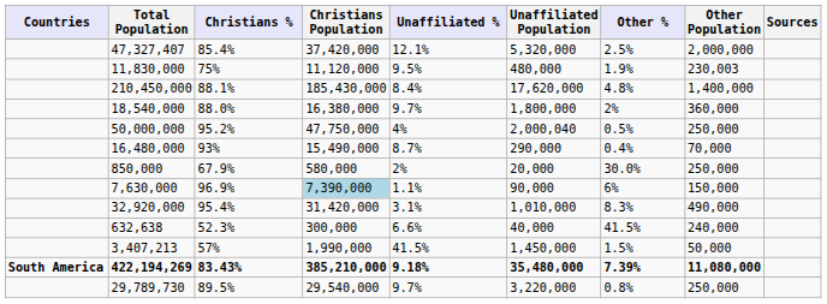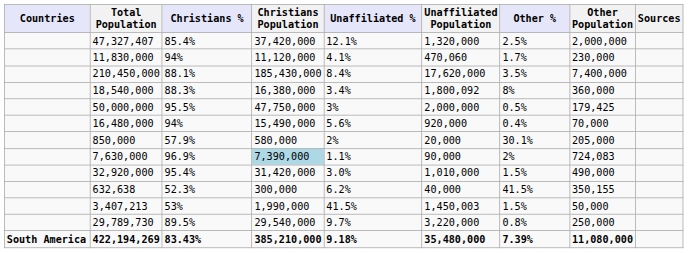47,327,407 | Unaffiliated Population: 5,320,000 -> 1,320,000
11,830,000 | Christians %: 75% -> 94%
11,830,000 | Unaffiliated %: 9.5% -> 4.1%
11,830,000 | Unaffiliated Population: 480,000 -> 470,060
11,830,000 | Other %: 1.9% -> 1.7%
11,830,000 | Other Population: 230,003 -> 230,000
210,450,000 | Other %: 4.8% -> 3.5%
210,450,000 | Other Population: 1,400,000 -> 7,400,000
18,540,000 | Christians %: 88.0% -> 88.3%
18,540,000 | Unaffiliated %: 9.7% -> 3.4%
18,540,000 | Unaffiliated Population: 1,800,000 -> 1,800,092
18,540,000 | Other %: 2% -> 8%
50,000,000 | Christians %: 95.2% -> 95.5%
50,000,000 | Unaffiliated %: 4% -> 3%
50,000,000 | Unaffiliated Population: 2,000,040 -> 2,000,000
50,000,000 | Other Population: 250,000 -> 179,425
16,480,000 | Christians %: 93% -> 94%
16,480,000 | Unaffiliated %: 8.7% -> 5.6%
16,480,000 | Unaffiliated Population: 290,000 -> 920,000
850,000 | Christians %: 67.9% -> 57.9%
850,000 | Other %: 30.0% -> 30.1%
850,000 | Other Population: 250,000 -> 205,000
7,630,000 | Other %: 6% -> 2%
7,630,000 | Other Population: 150,000 -> 724,083
32,920,000 | Unaffiliated %: 3.1% -> 3.0%
32,920,000 | Other %: 8.3% -> 1.5%
632,638 | Unaffiliated %: 6.6% -> 6.2%
632,638 | Other Population: 240,000 -> 350,155
3,407,213 | Christians %: 57% -> 53%
3,407,213 | Unaffiliated Population: 1,450,000 -> 1,450,003
rows swapped: 29,789,730 <-> 422,194,269
